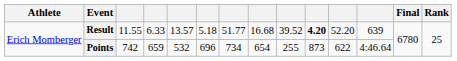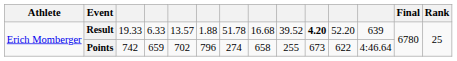Result | column 3: 11.55 -> 19.33
Result | column 6: 5.18 -> 1.88
Result | column 7: 51.77 -> 51.78
Points | column 5: 532 -> 702
Points | column 6: 696 -> 796
Points | column 7: 734 -> 274
Points | column 8: 654 -> 658
Points | column 10: 873 -> 673
